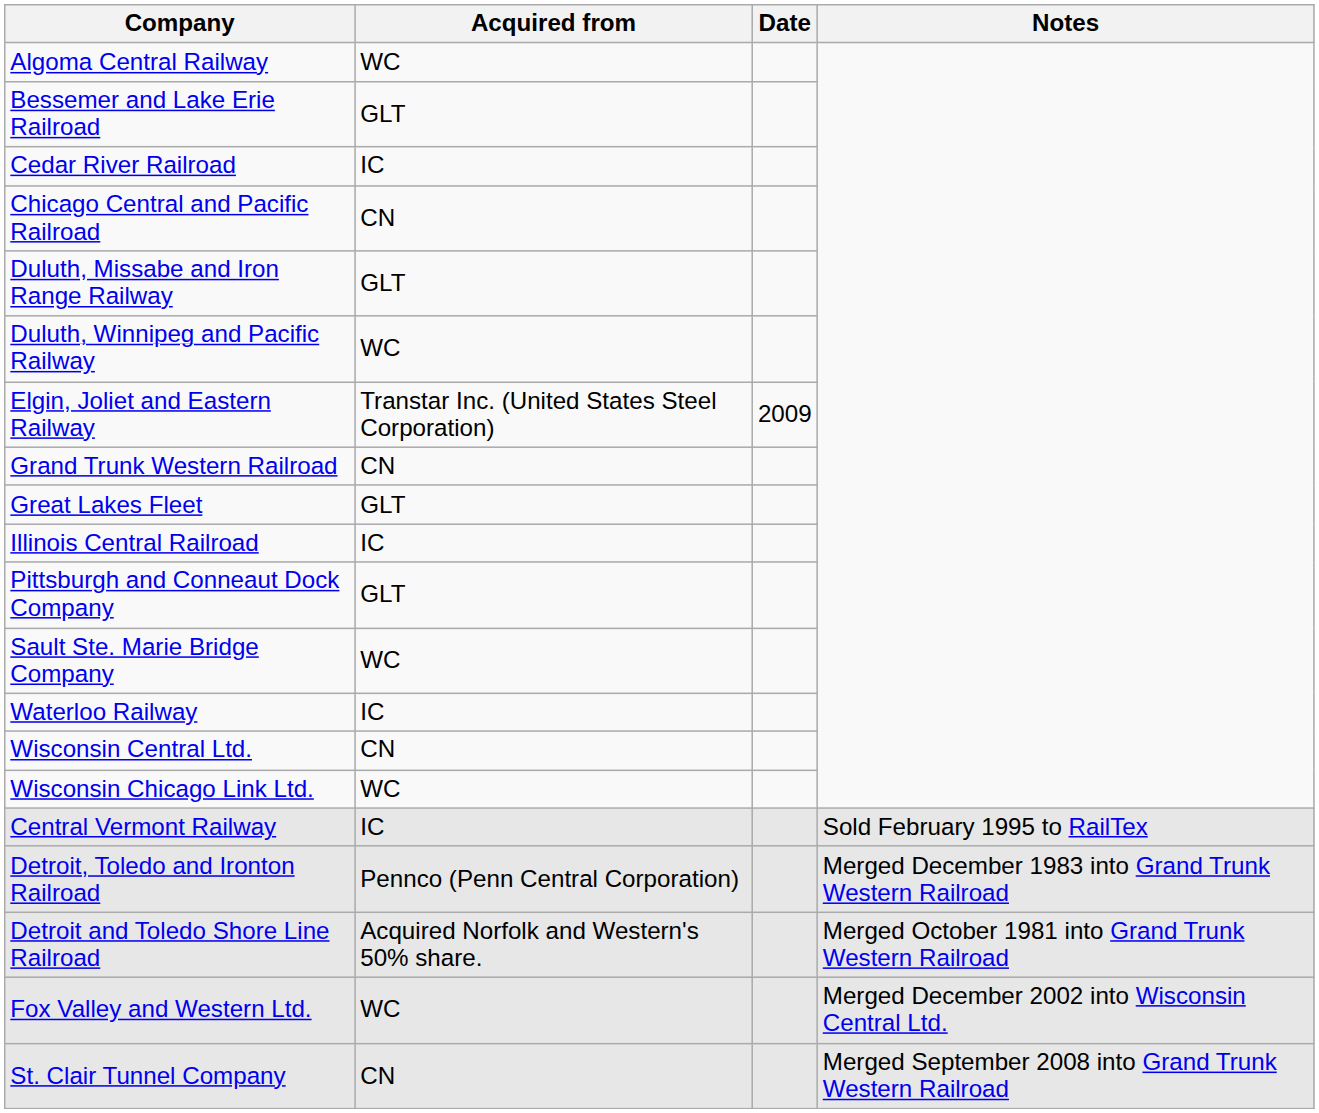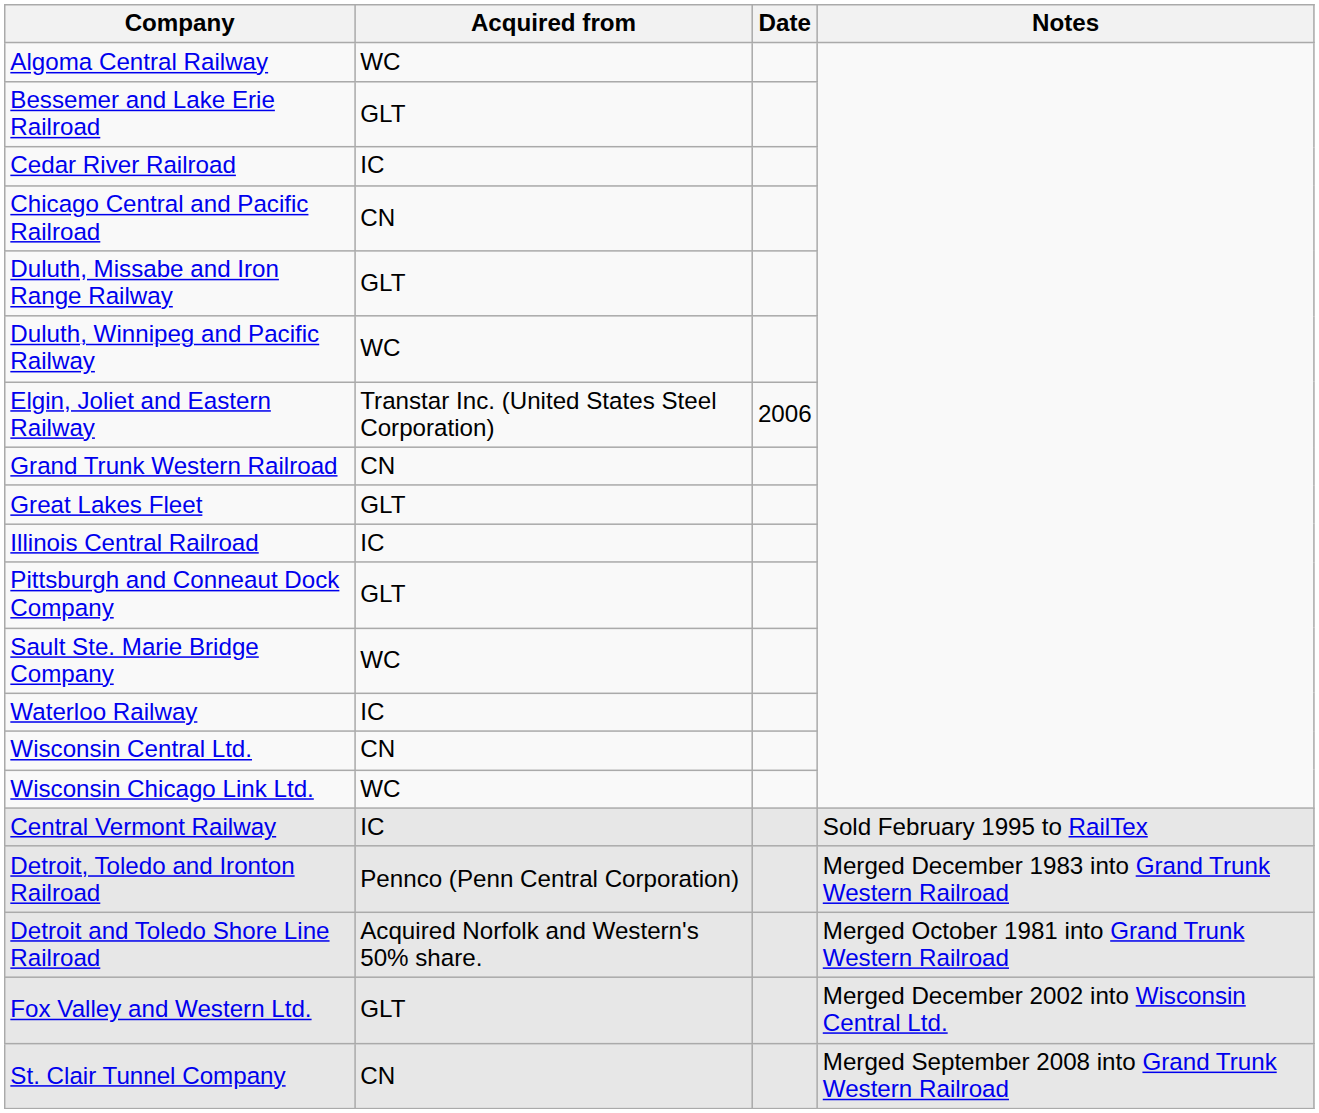Elgin, Joliet and Eastern Railway | Date: 2009 -> 2006
Fox Valley and Western Ltd. | Acquired from: WC -> GLT
